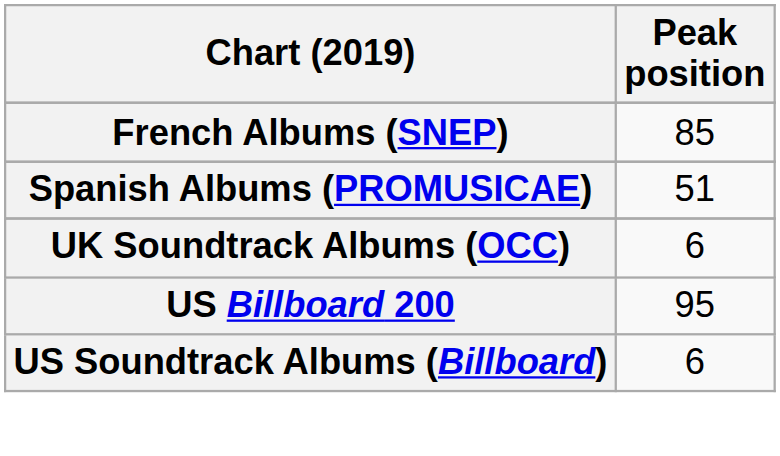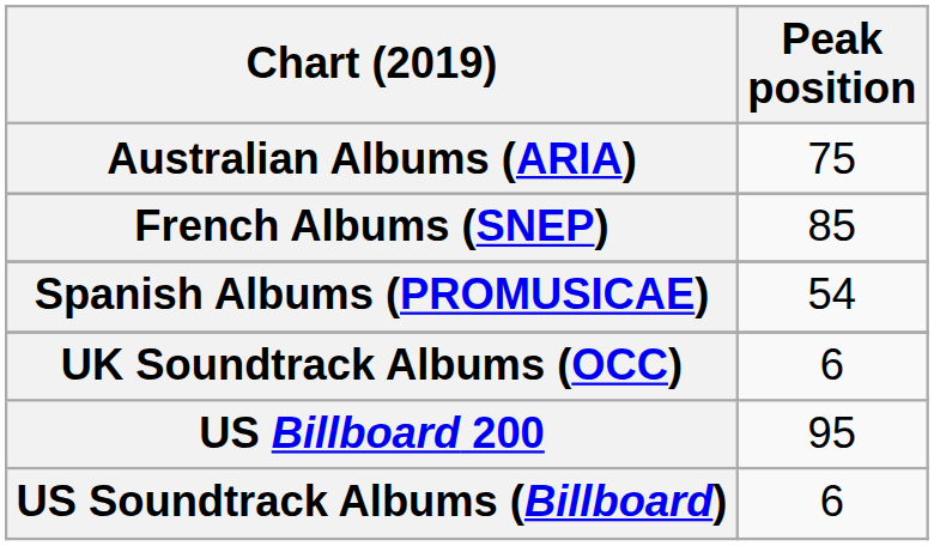+ row: Australian Albums (ARIA) | 75
Spanish Albums (PROMUSICAE) | Peak position: 51 -> 54
